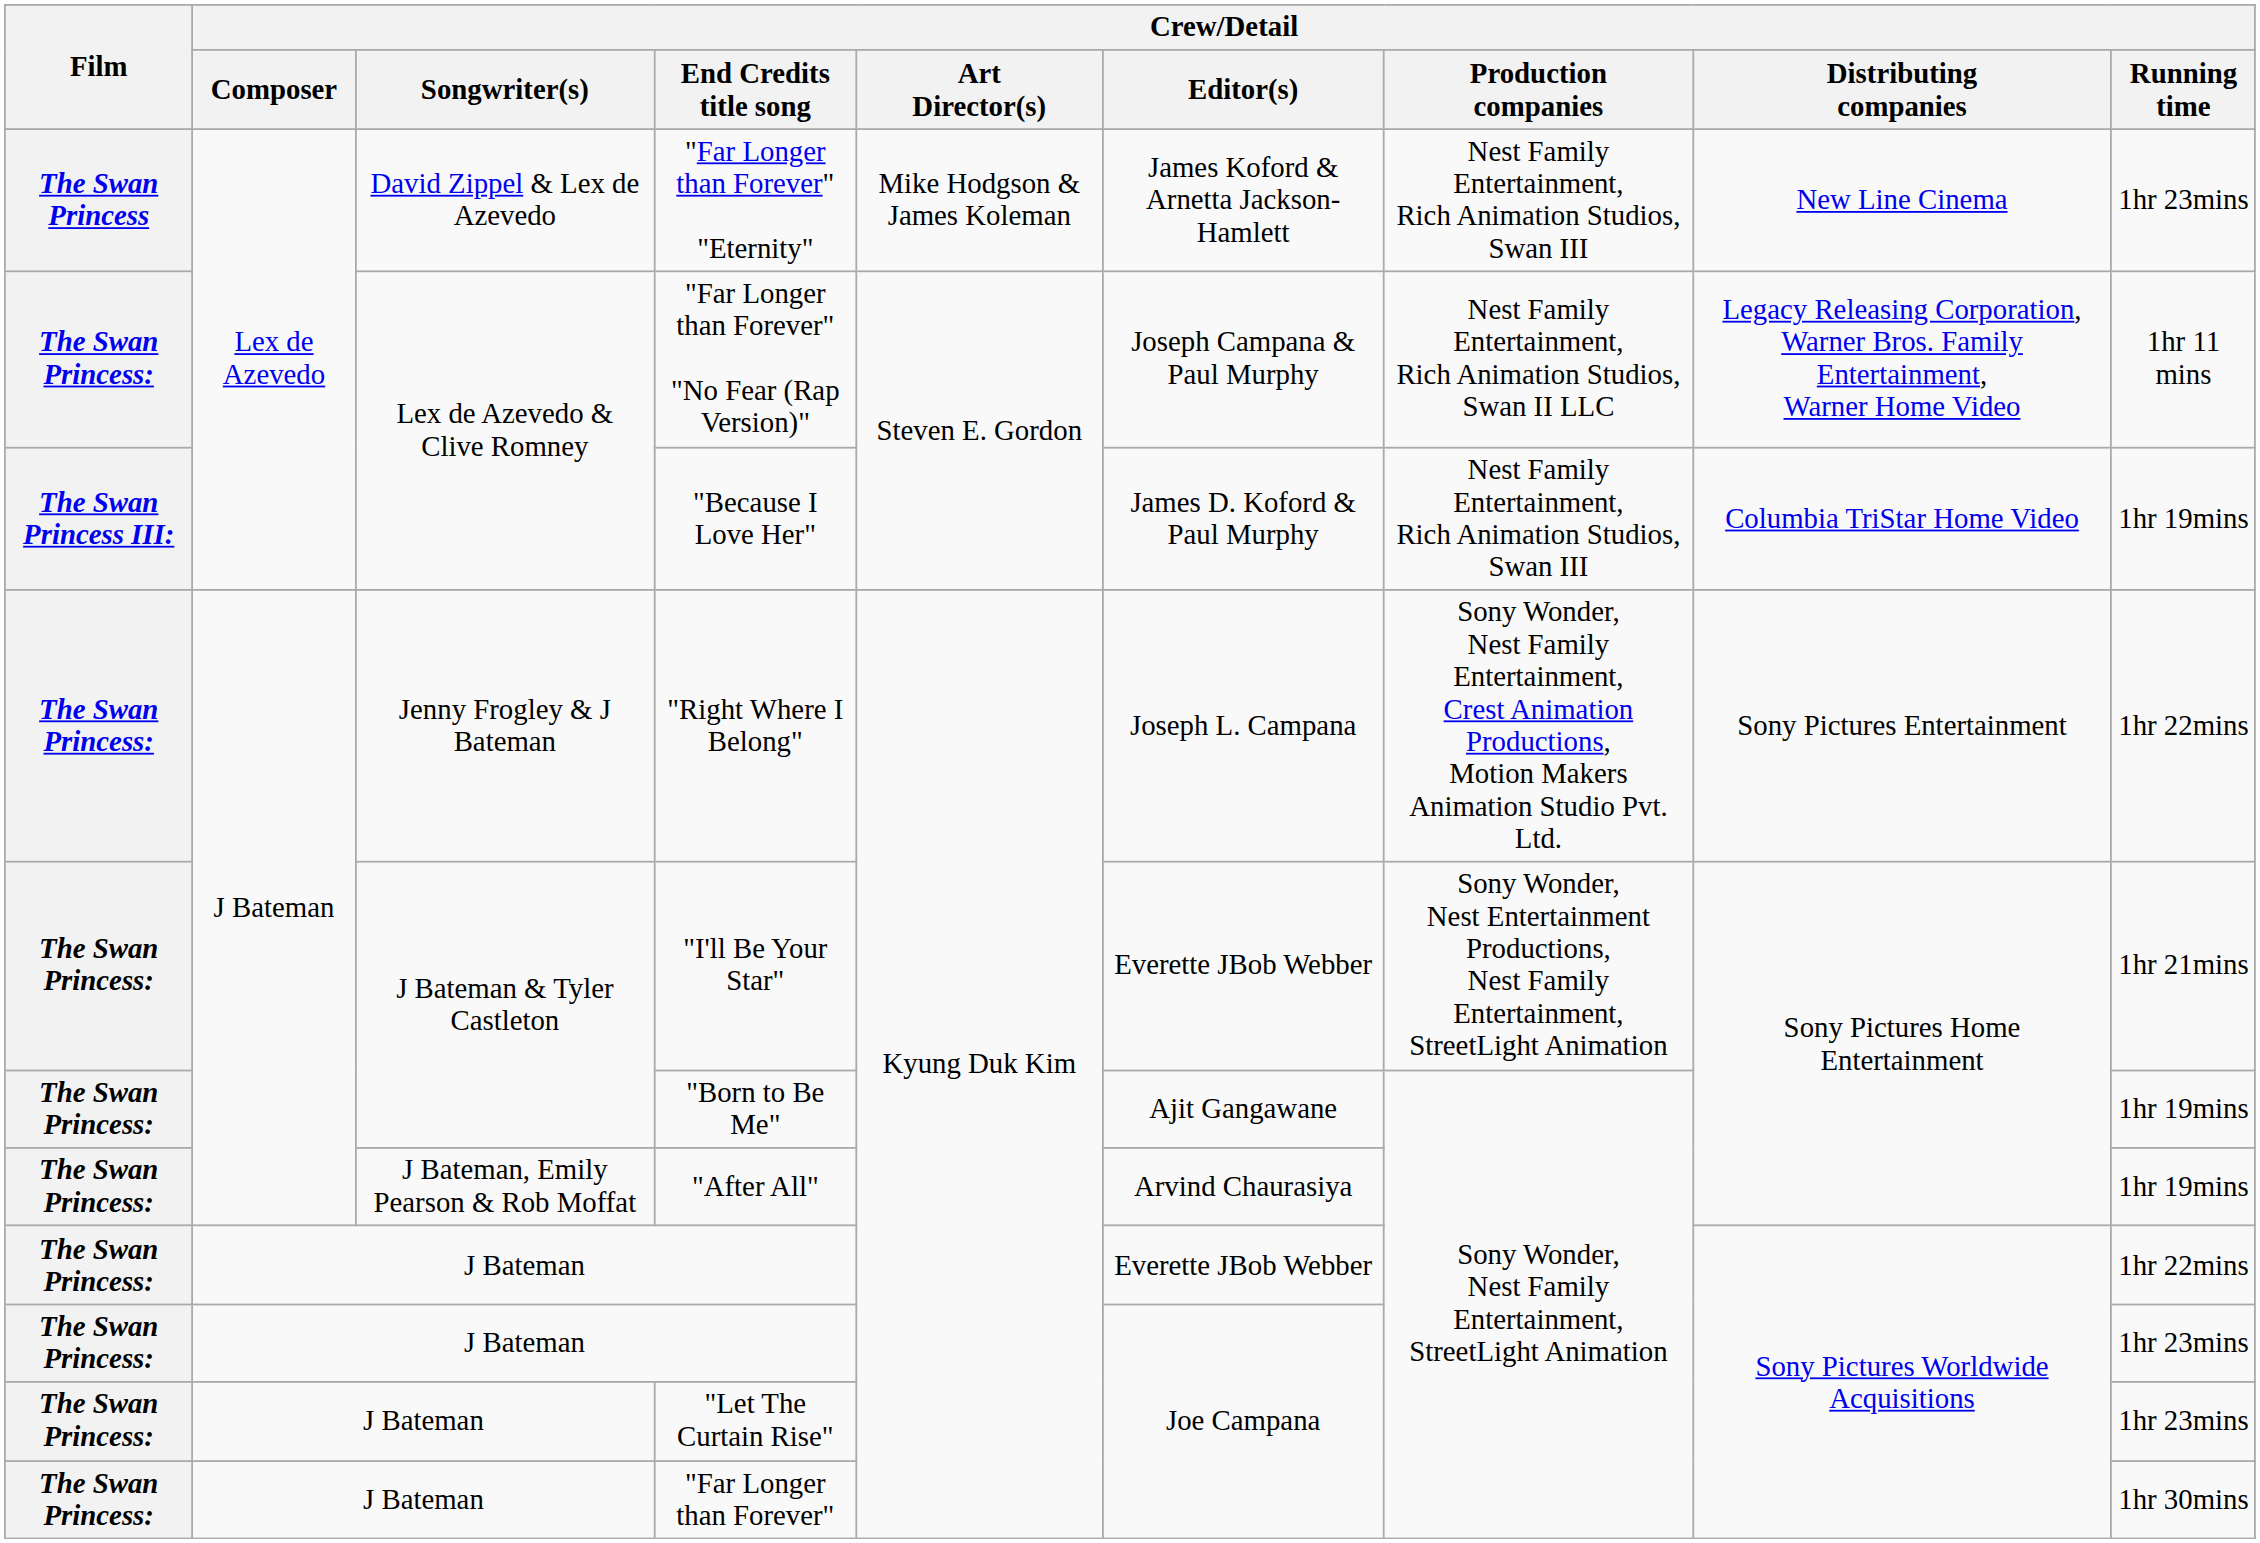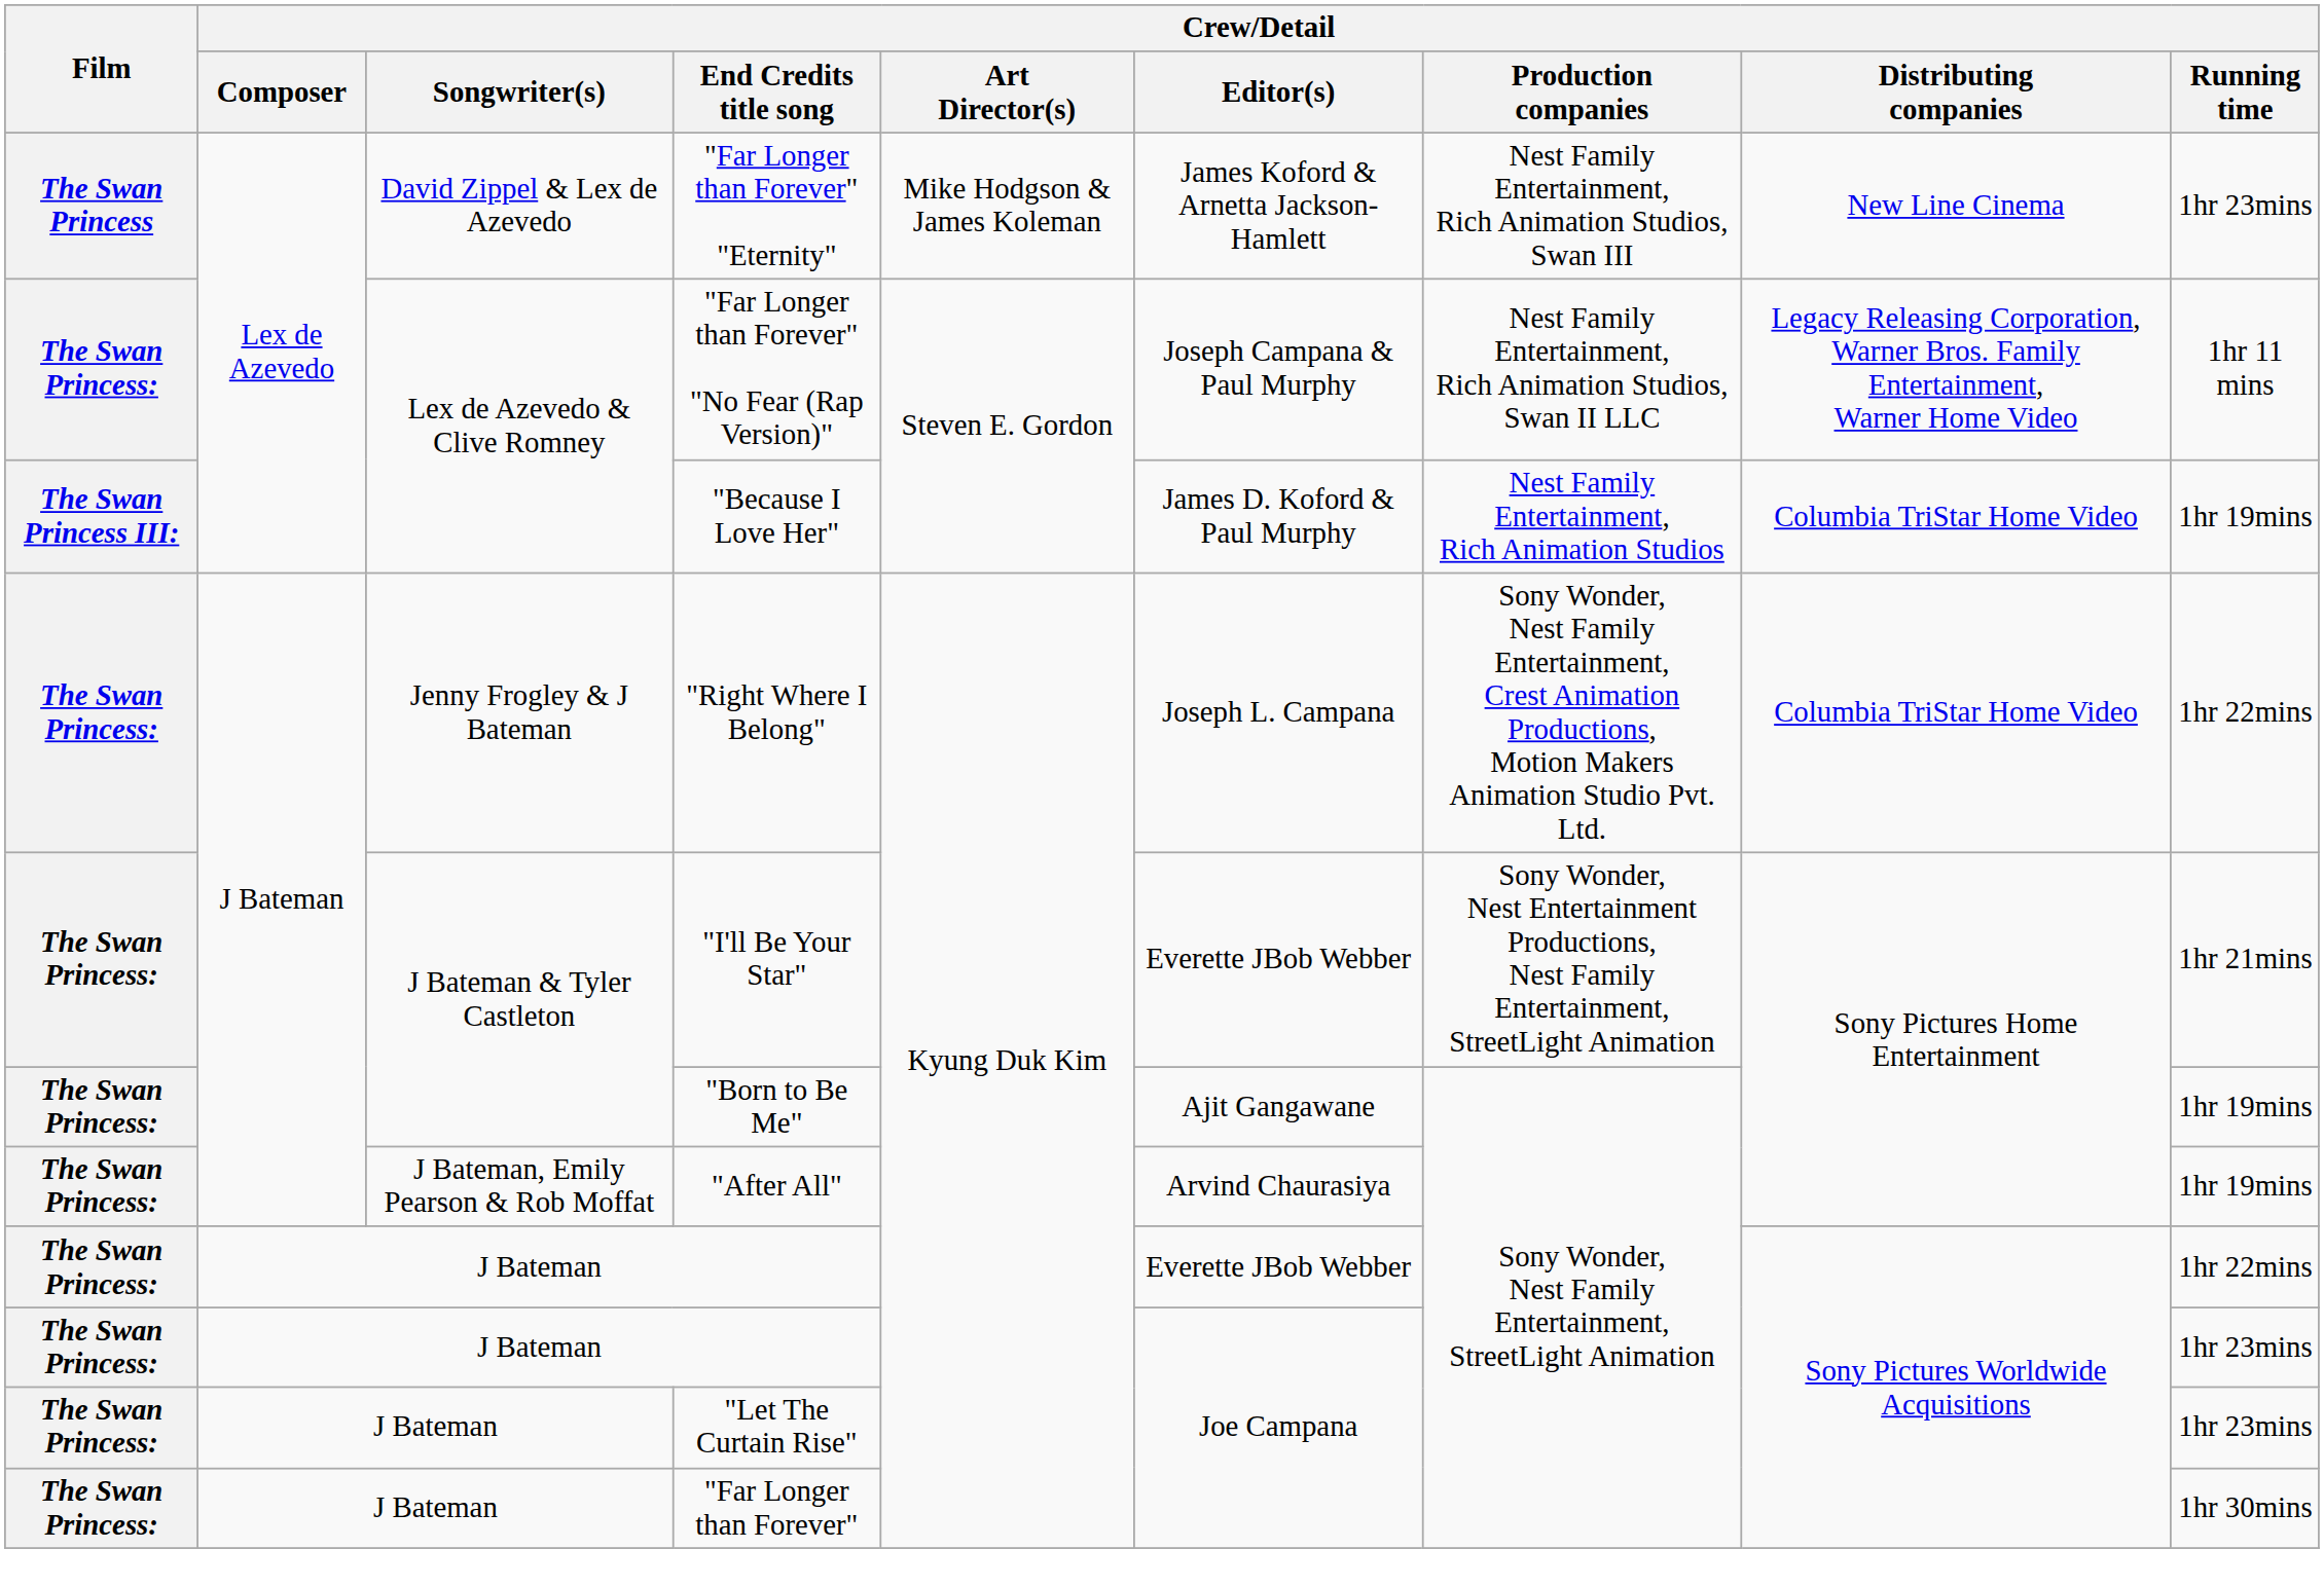"Because I Love Her" | Crew/Detail / Production companies: Nest Family Entertainment, Rich Animation Studios, Swan III -> Nest Family Entertainment, Rich Animation Studios
"Right Where I Belong" | Crew/Detail / Distributing companies: Sony Pictures Entertainment -> Columbia TriStar Home Video
